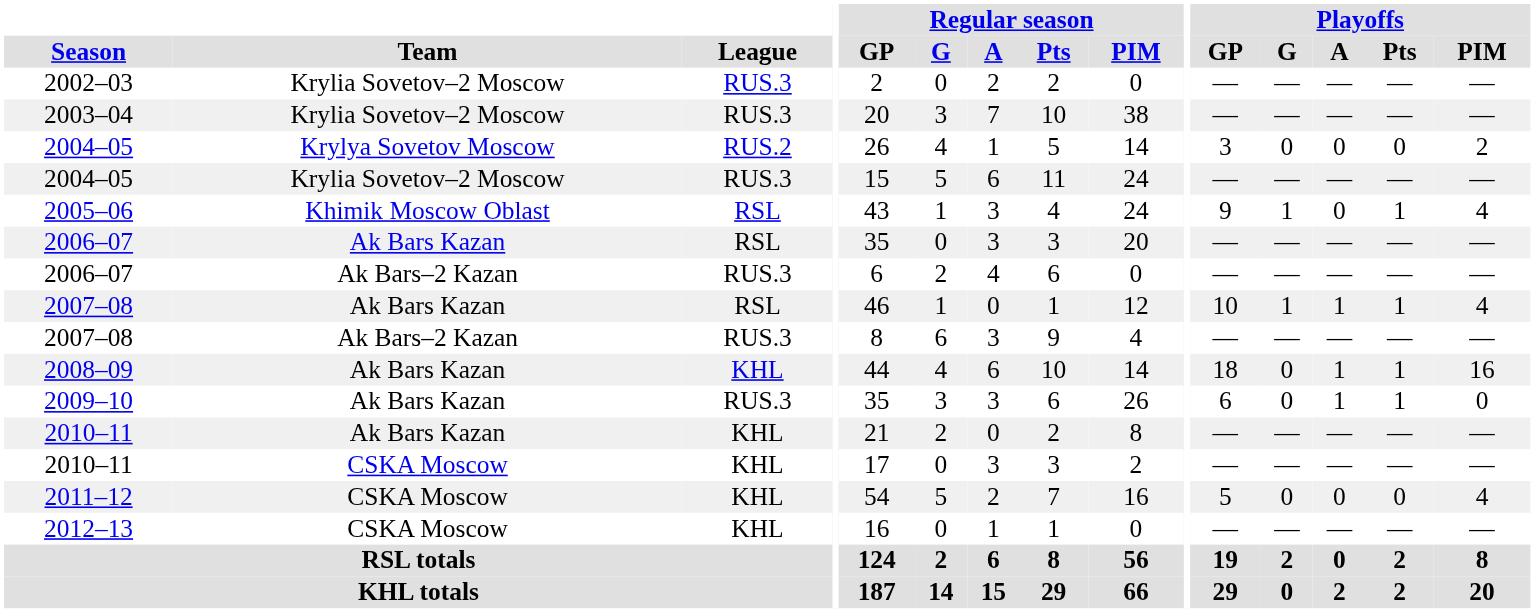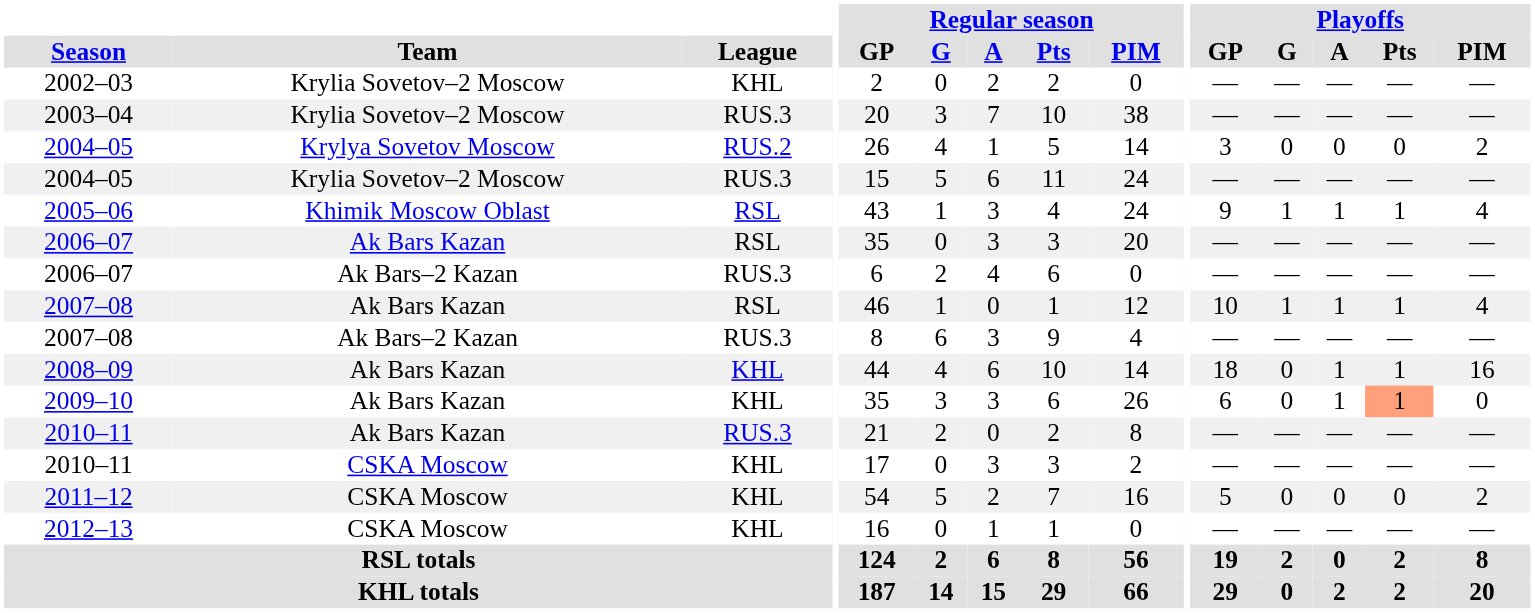2002–03 | League: RUS.3 -> KHL
2005–06 | Playoffs / A: 0 -> 1
2009–10 | League: RUS.3 -> KHL
2009–10 | Playoffs / Pts: no background -> lightsalmon background
2010–11 / Ak Bars Kazan | League: KHL -> RUS.3
2011–12 | Playoffs / PIM: 4 -> 2
